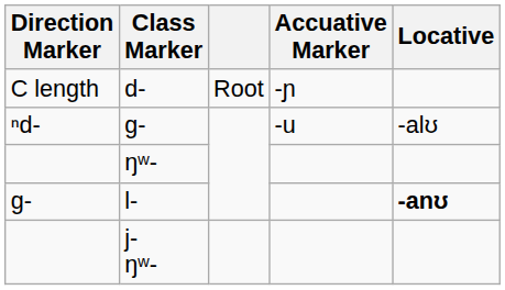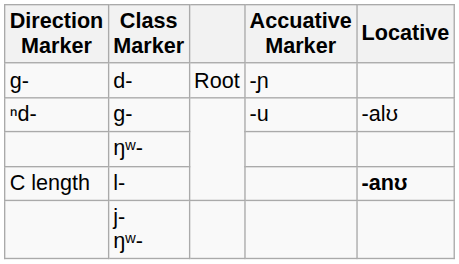d- | Direction Marker: C length -> ɡ-
l- | Direction Marker: ɡ- -> C length
